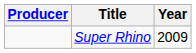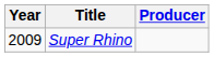columns swapped: Year <-> Producer
